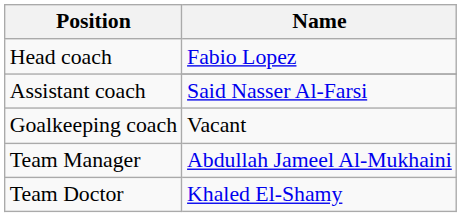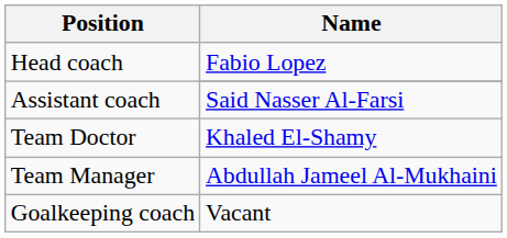rows swapped: Vacant <-> Khaled El-Shamy
